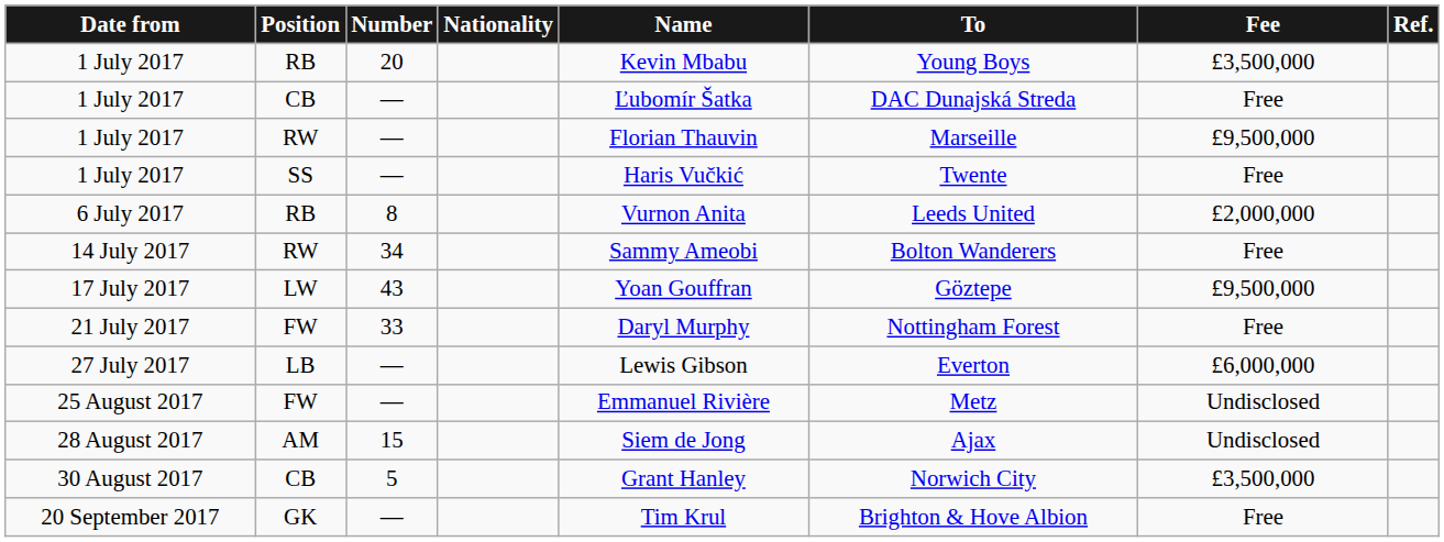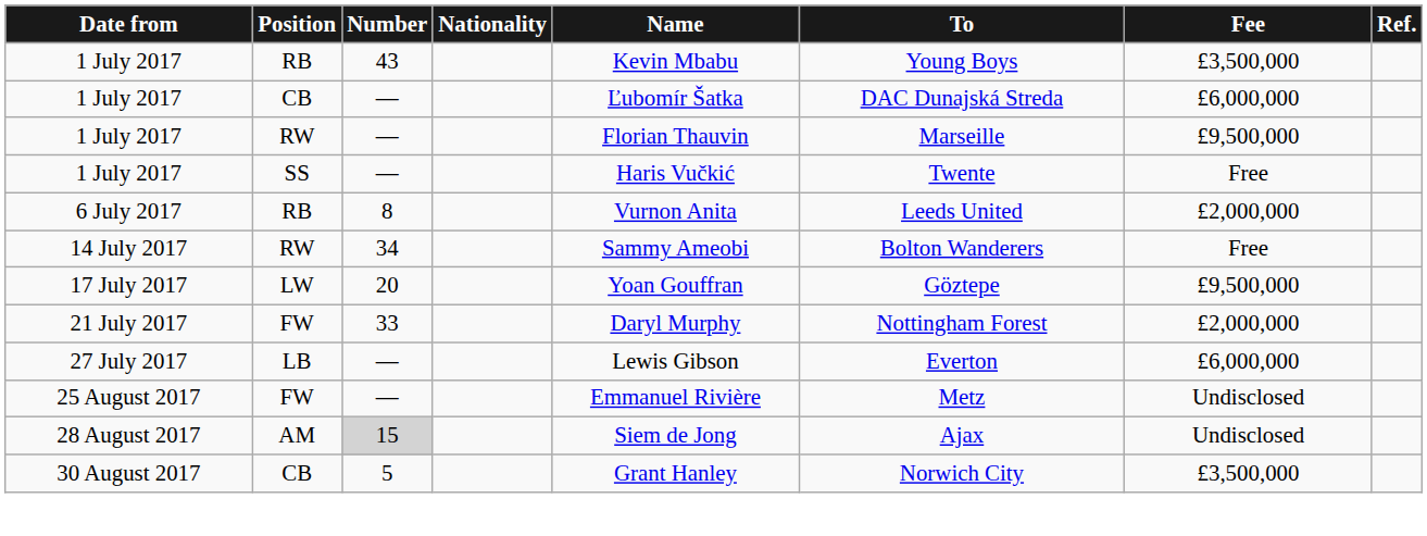1 July 2017 / RB | Number: 20 -> 43
1 July 2017 / CB | Fee: Free -> £6,000,000
17 July 2017 | Number: 43 -> 20
21 July 2017 | Fee: Free -> £2,000,000
28 August 2017 | Number: no background -> lightgrey background
- row: 20 September 2017 | GK | — | Tim Krul | Brighton & Hove Albion | Free
